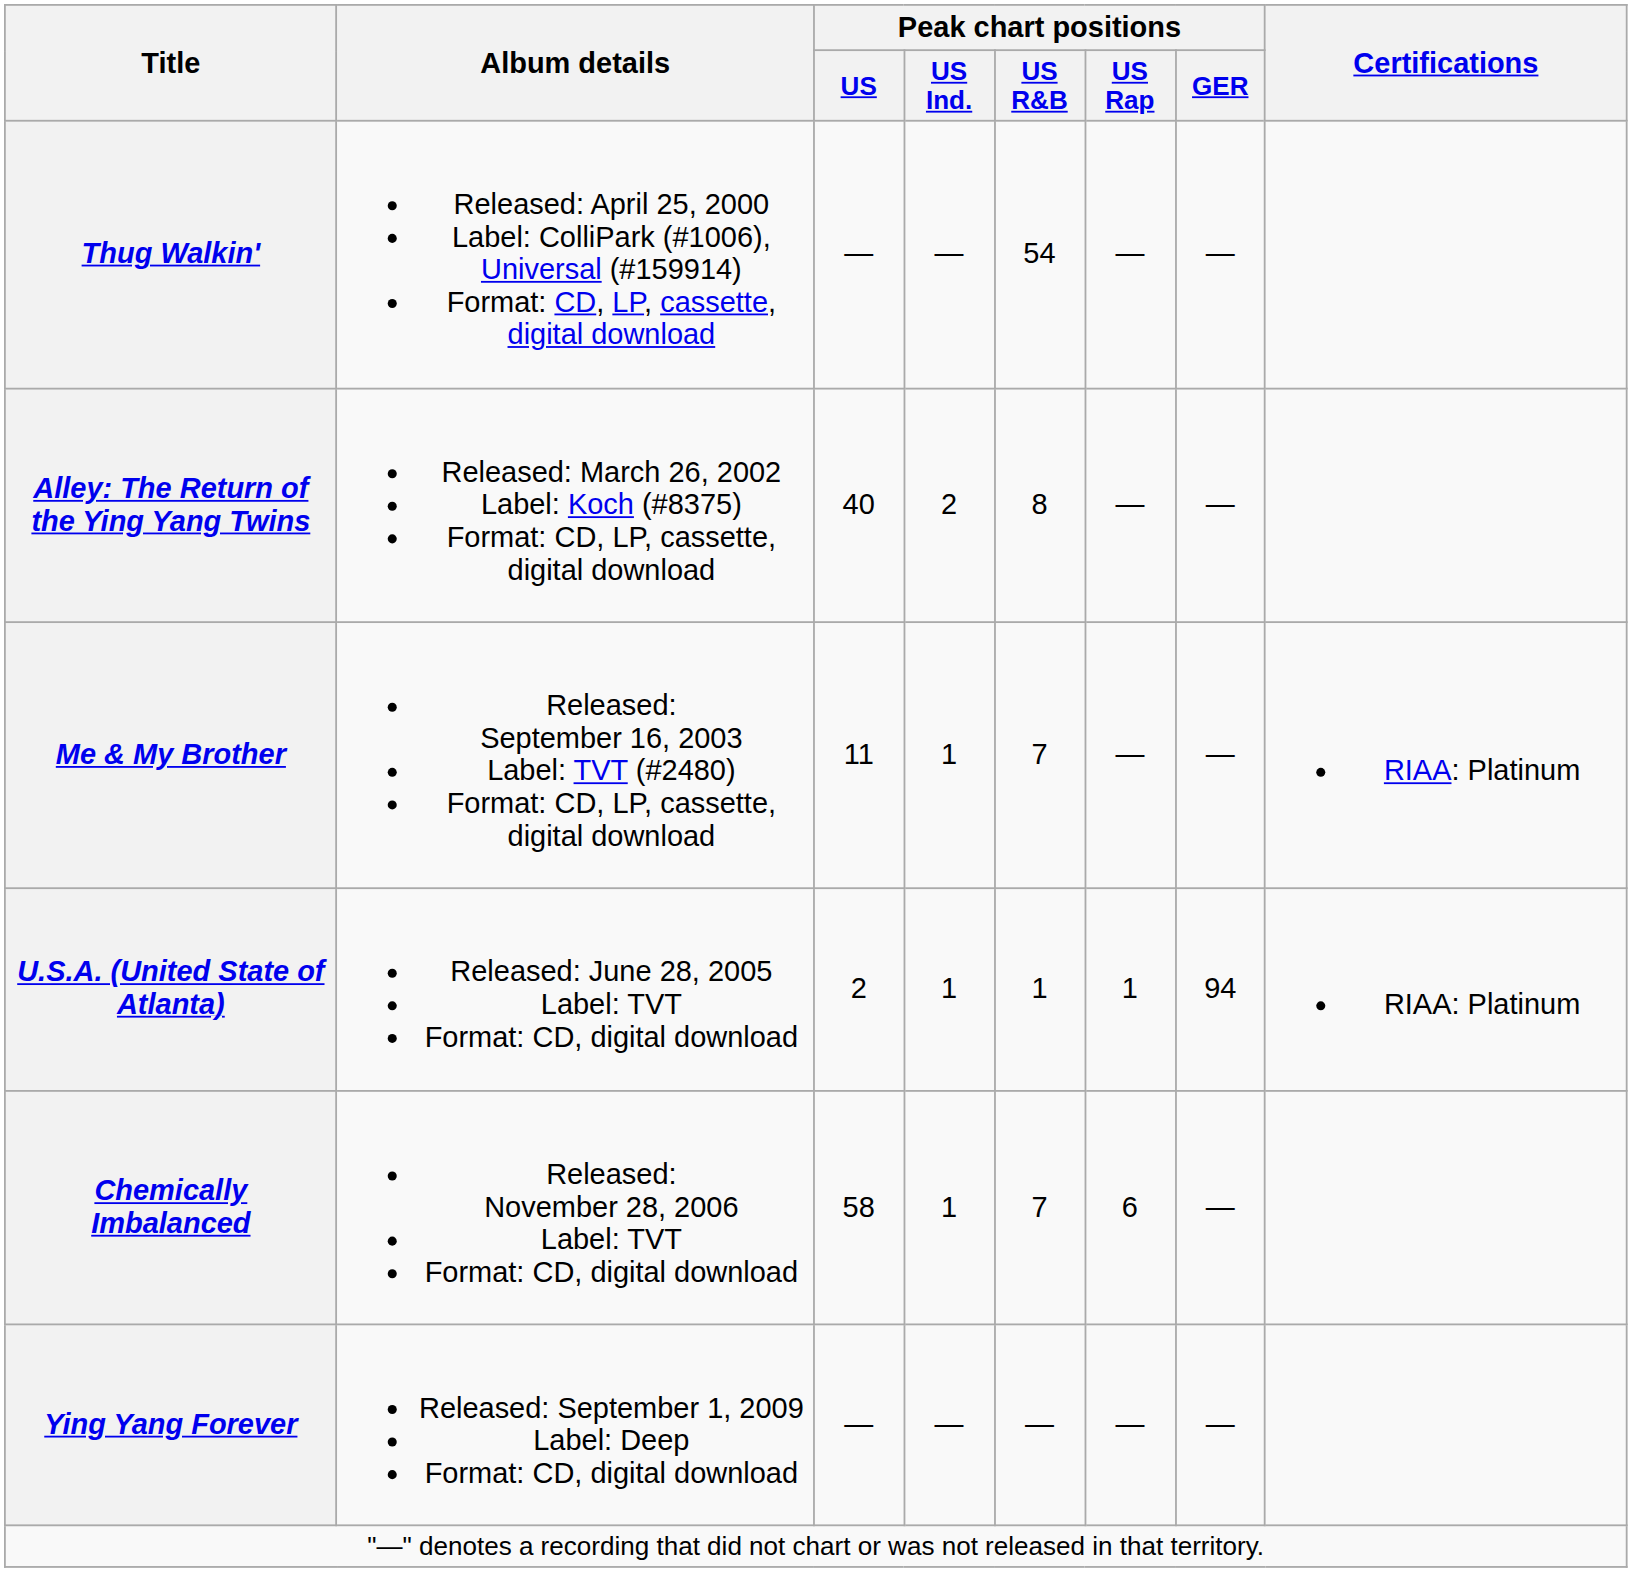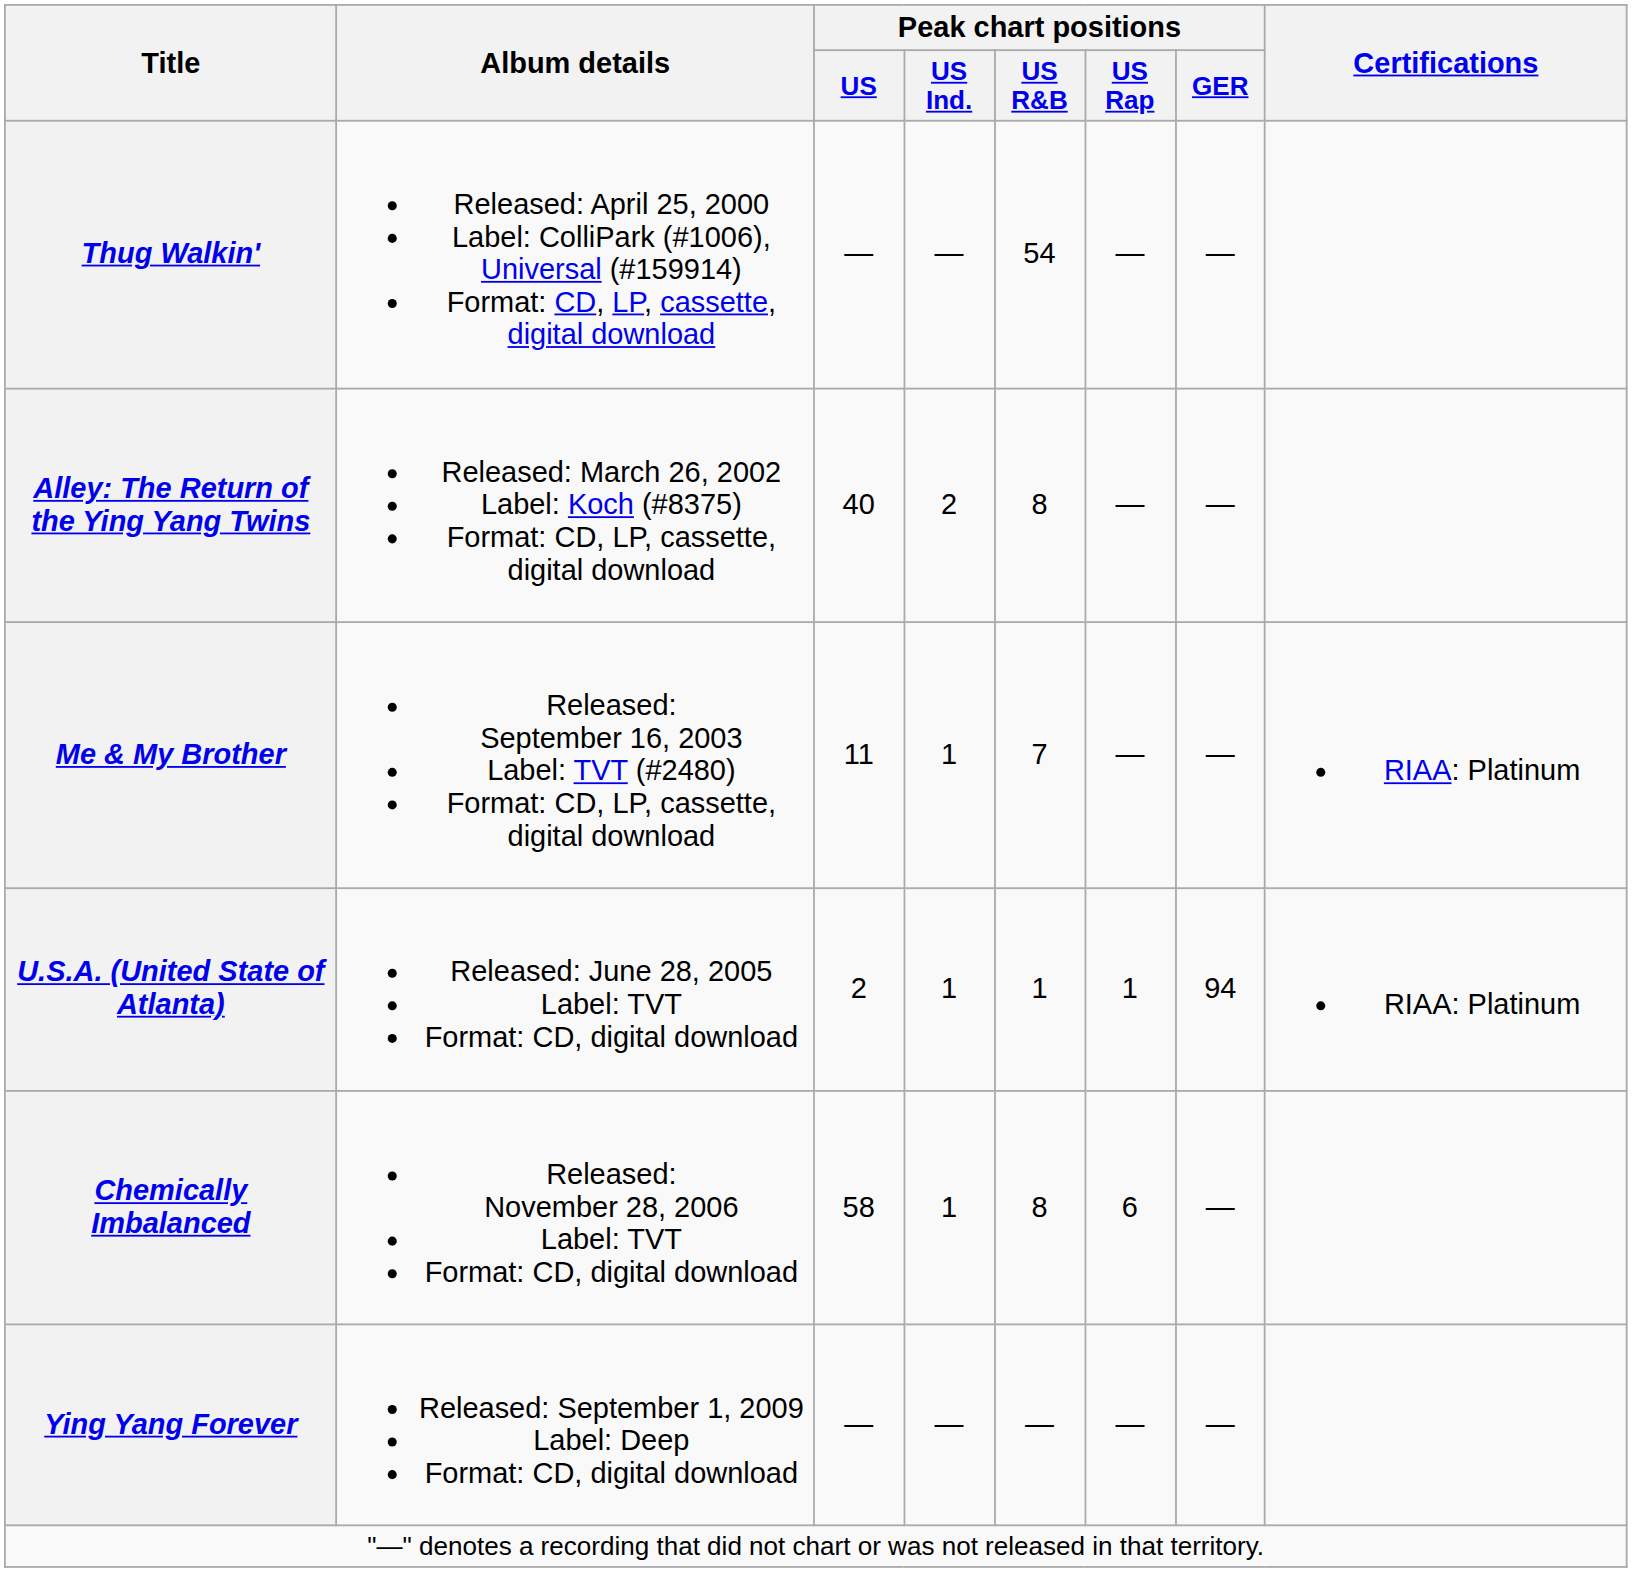Chemically Imbalanced | Peak chart positions / US R&B: 7 -> 8
